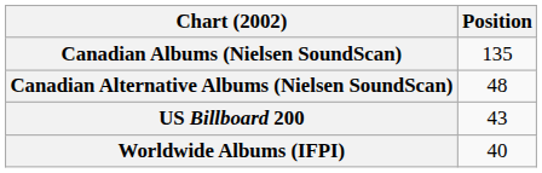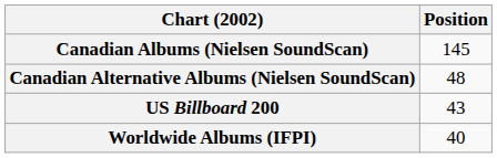Canadian Albums (Nielsen SoundScan) | Position: 135 -> 145
